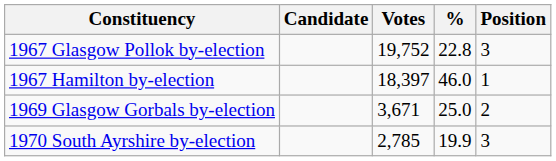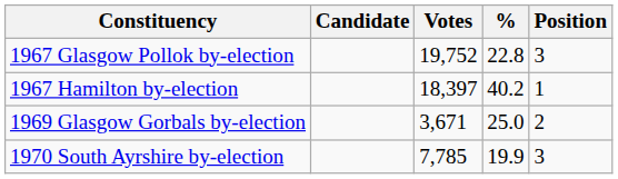1967 Hamilton by-election | %: 46.0 -> 40.2
1970 South Ayrshire by-election | Votes: 2,785 -> 7,785
